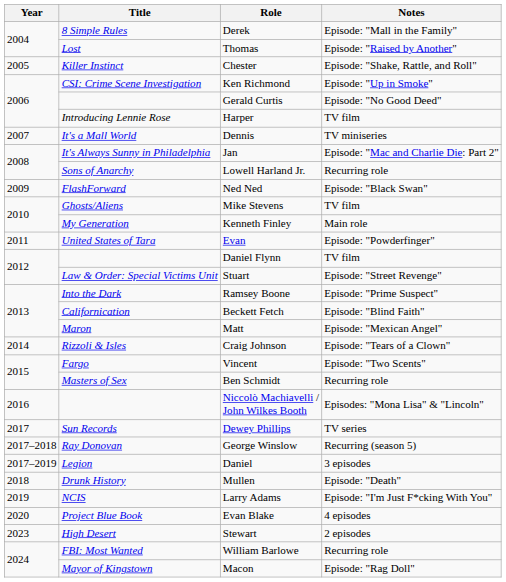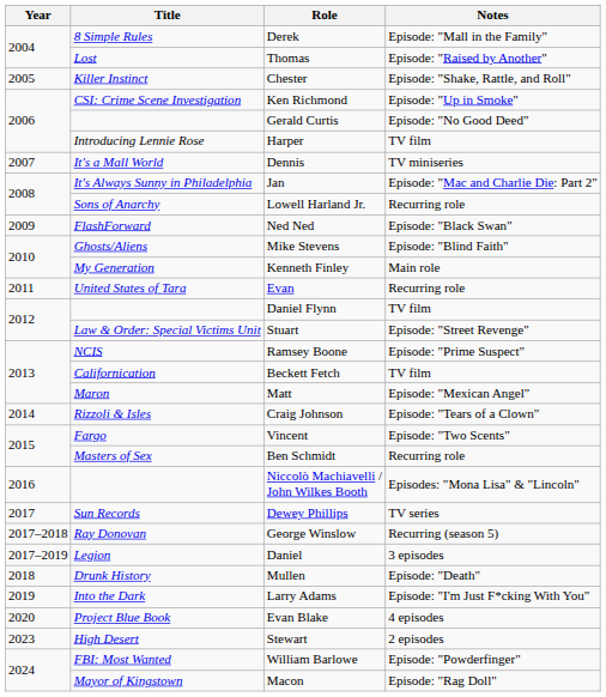Mike Stevens | Notes: TV film -> Episode: "Blind Faith"
Evan | Notes: Episode: "Powderfinger" -> Recurring role
Ramsey Boone | Title: Into the Dark -> NCIS
Beckett Fetch | Notes: Episode: "Blind Faith" -> TV film
Larry Adams | Title: NCIS -> Into the Dark
William Barlowe | Notes: Recurring role -> Episode: "Powderfinger"
